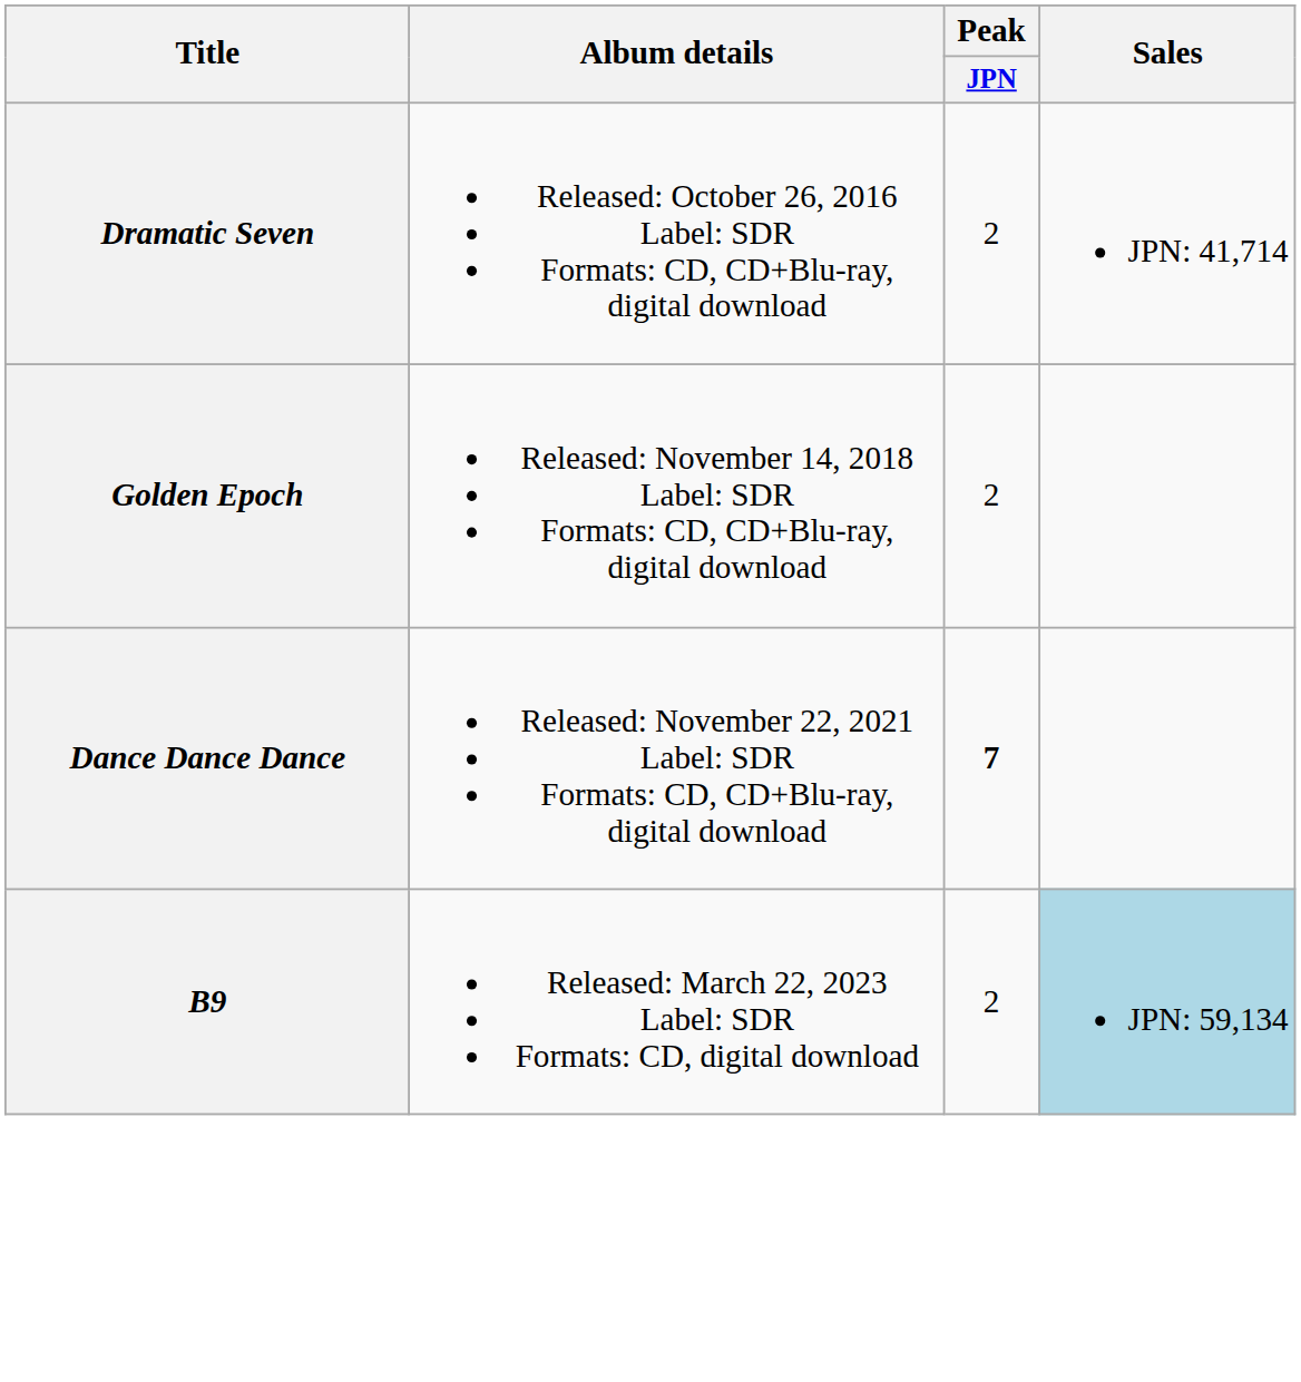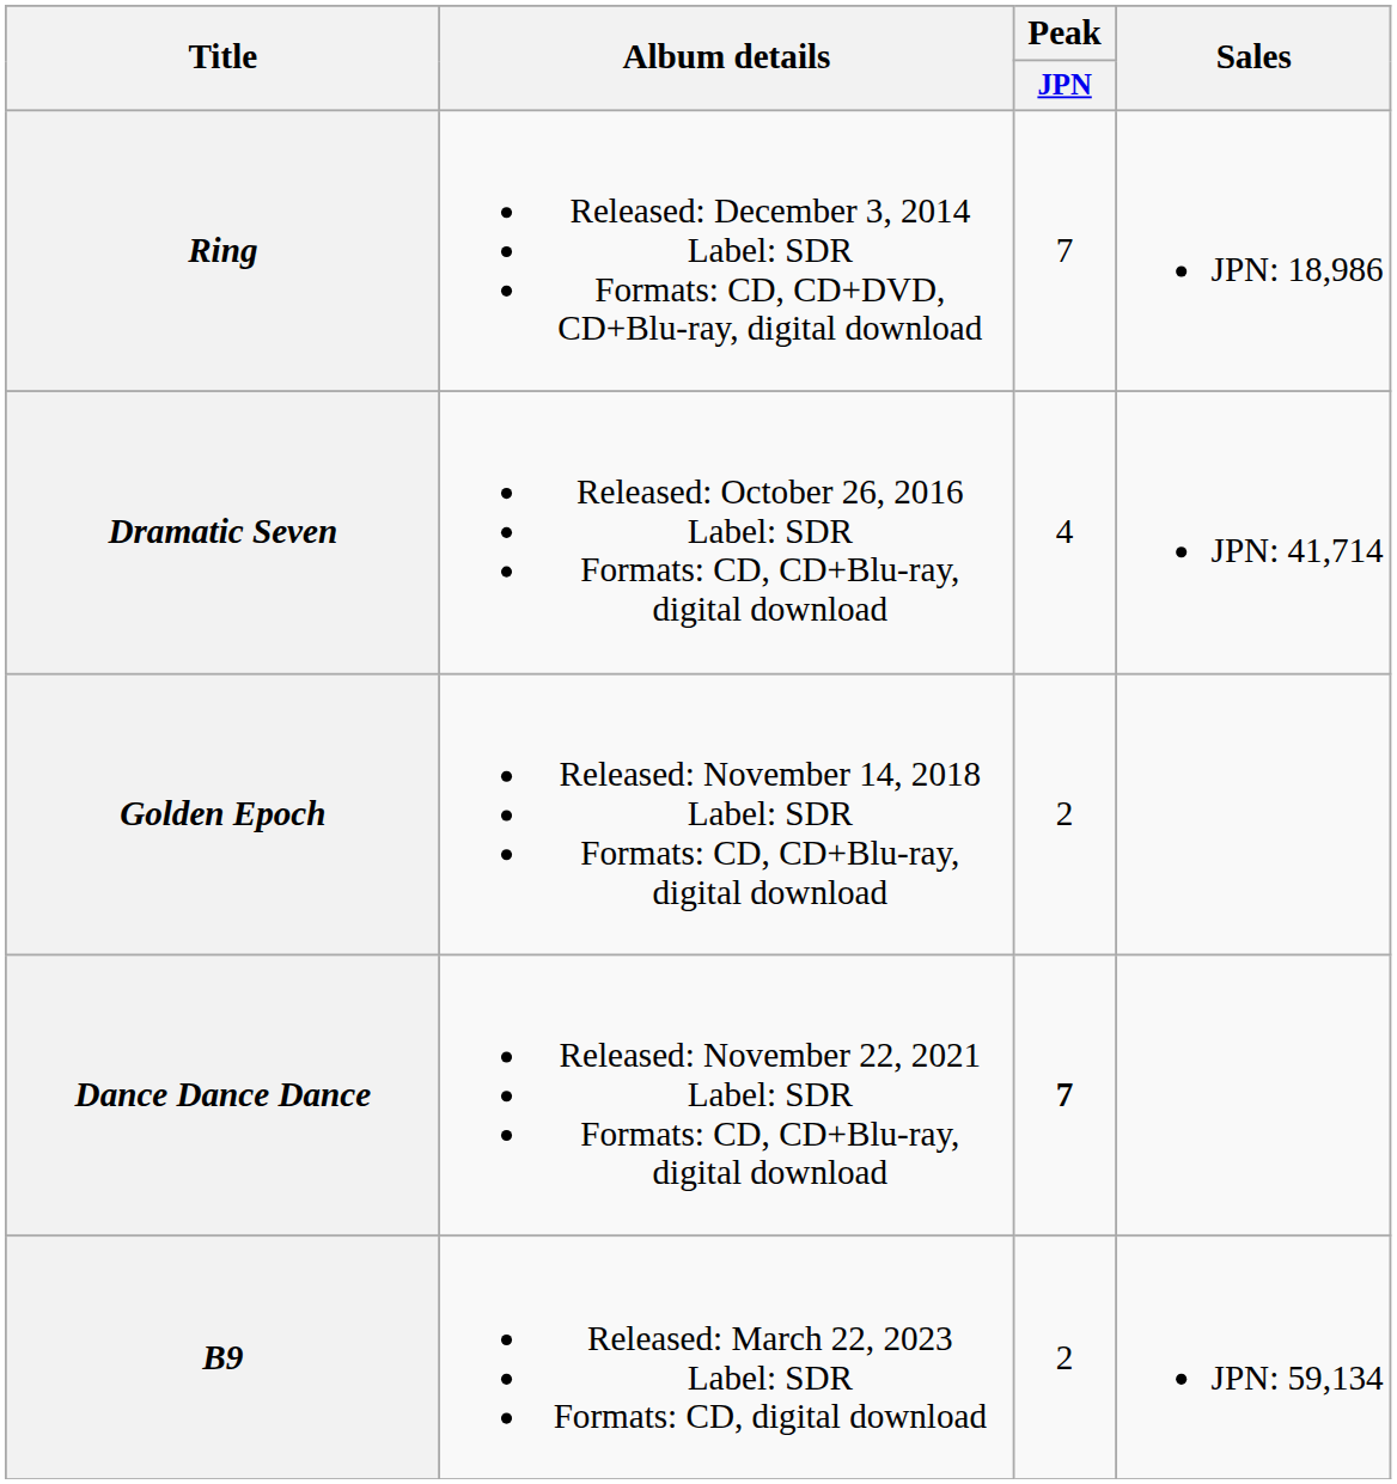+ row: Ring | Released: December 3, 2014 Label: SDR Formats: CD, CD+DVD, CD+Blu-ray, digital download | 7 | JPN: 18,986
Dramatic Seven | Peak / JPN: 2 -> 4
B9 | Sales: lightblue background -> no background
